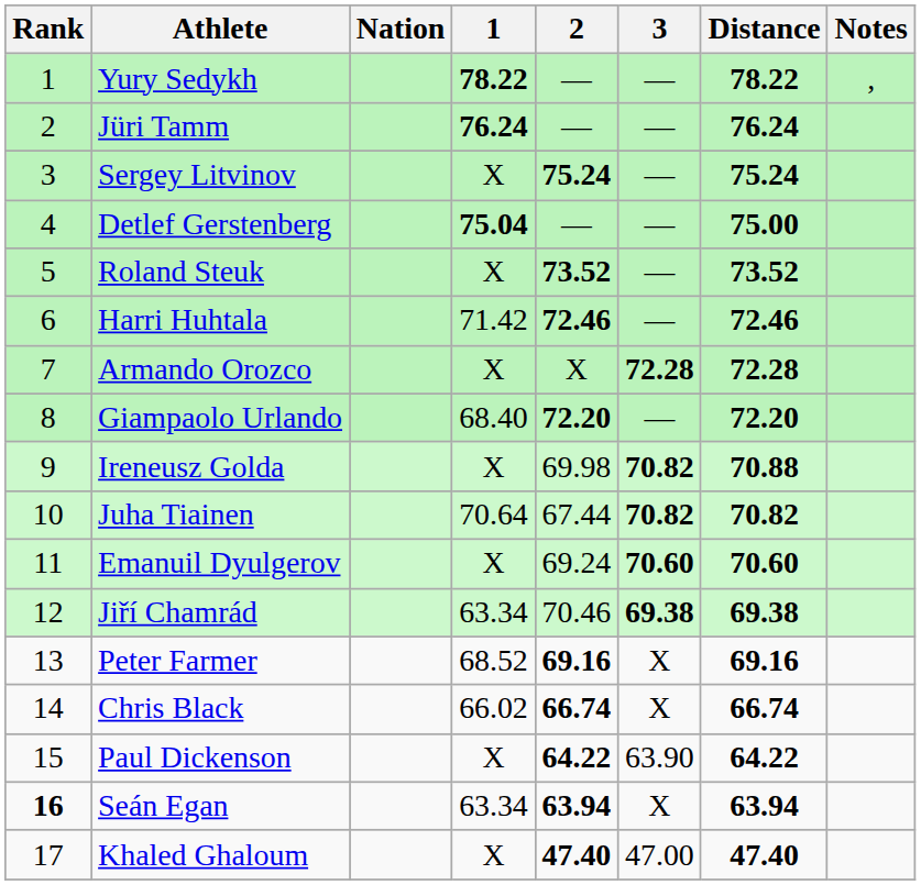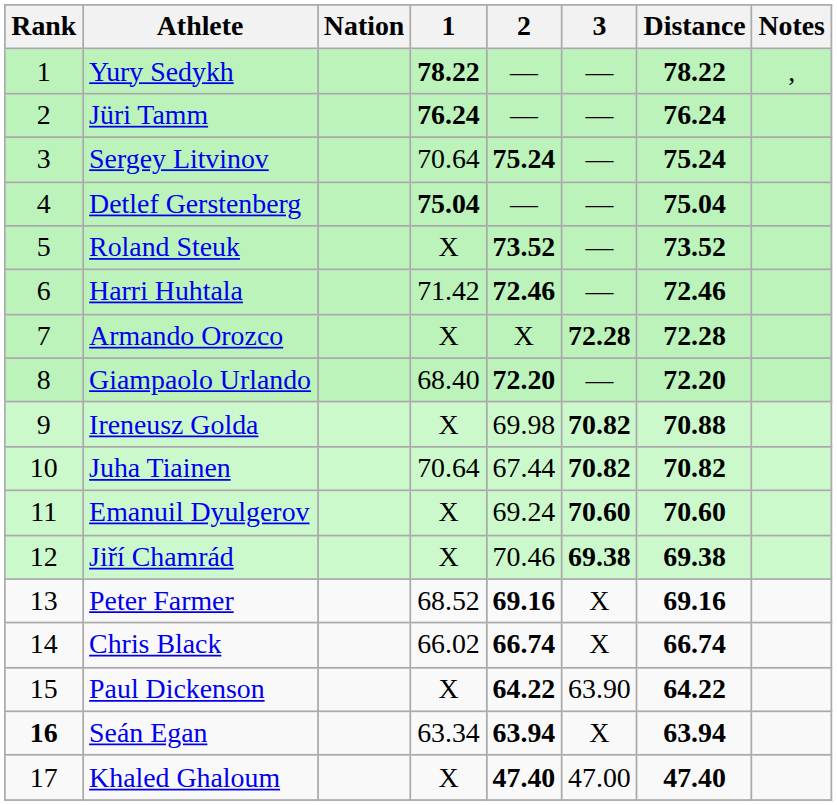Sergey Litvinov | 1: X -> 70.64
Detlef Gerstenberg | Distance: 75.00 -> 75.04
Jiří Chamrád | 1: 63.34 -> X
